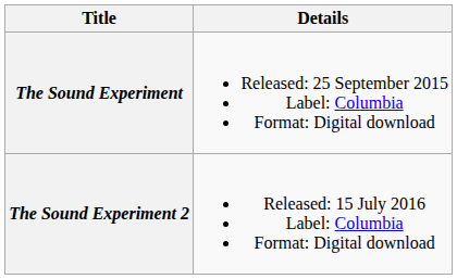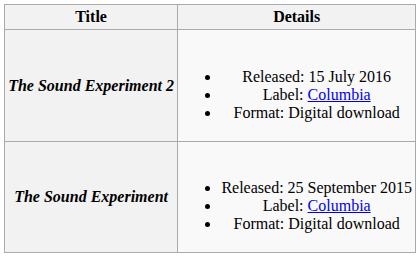rows swapped: The Sound Experiment <-> The Sound Experiment 2
